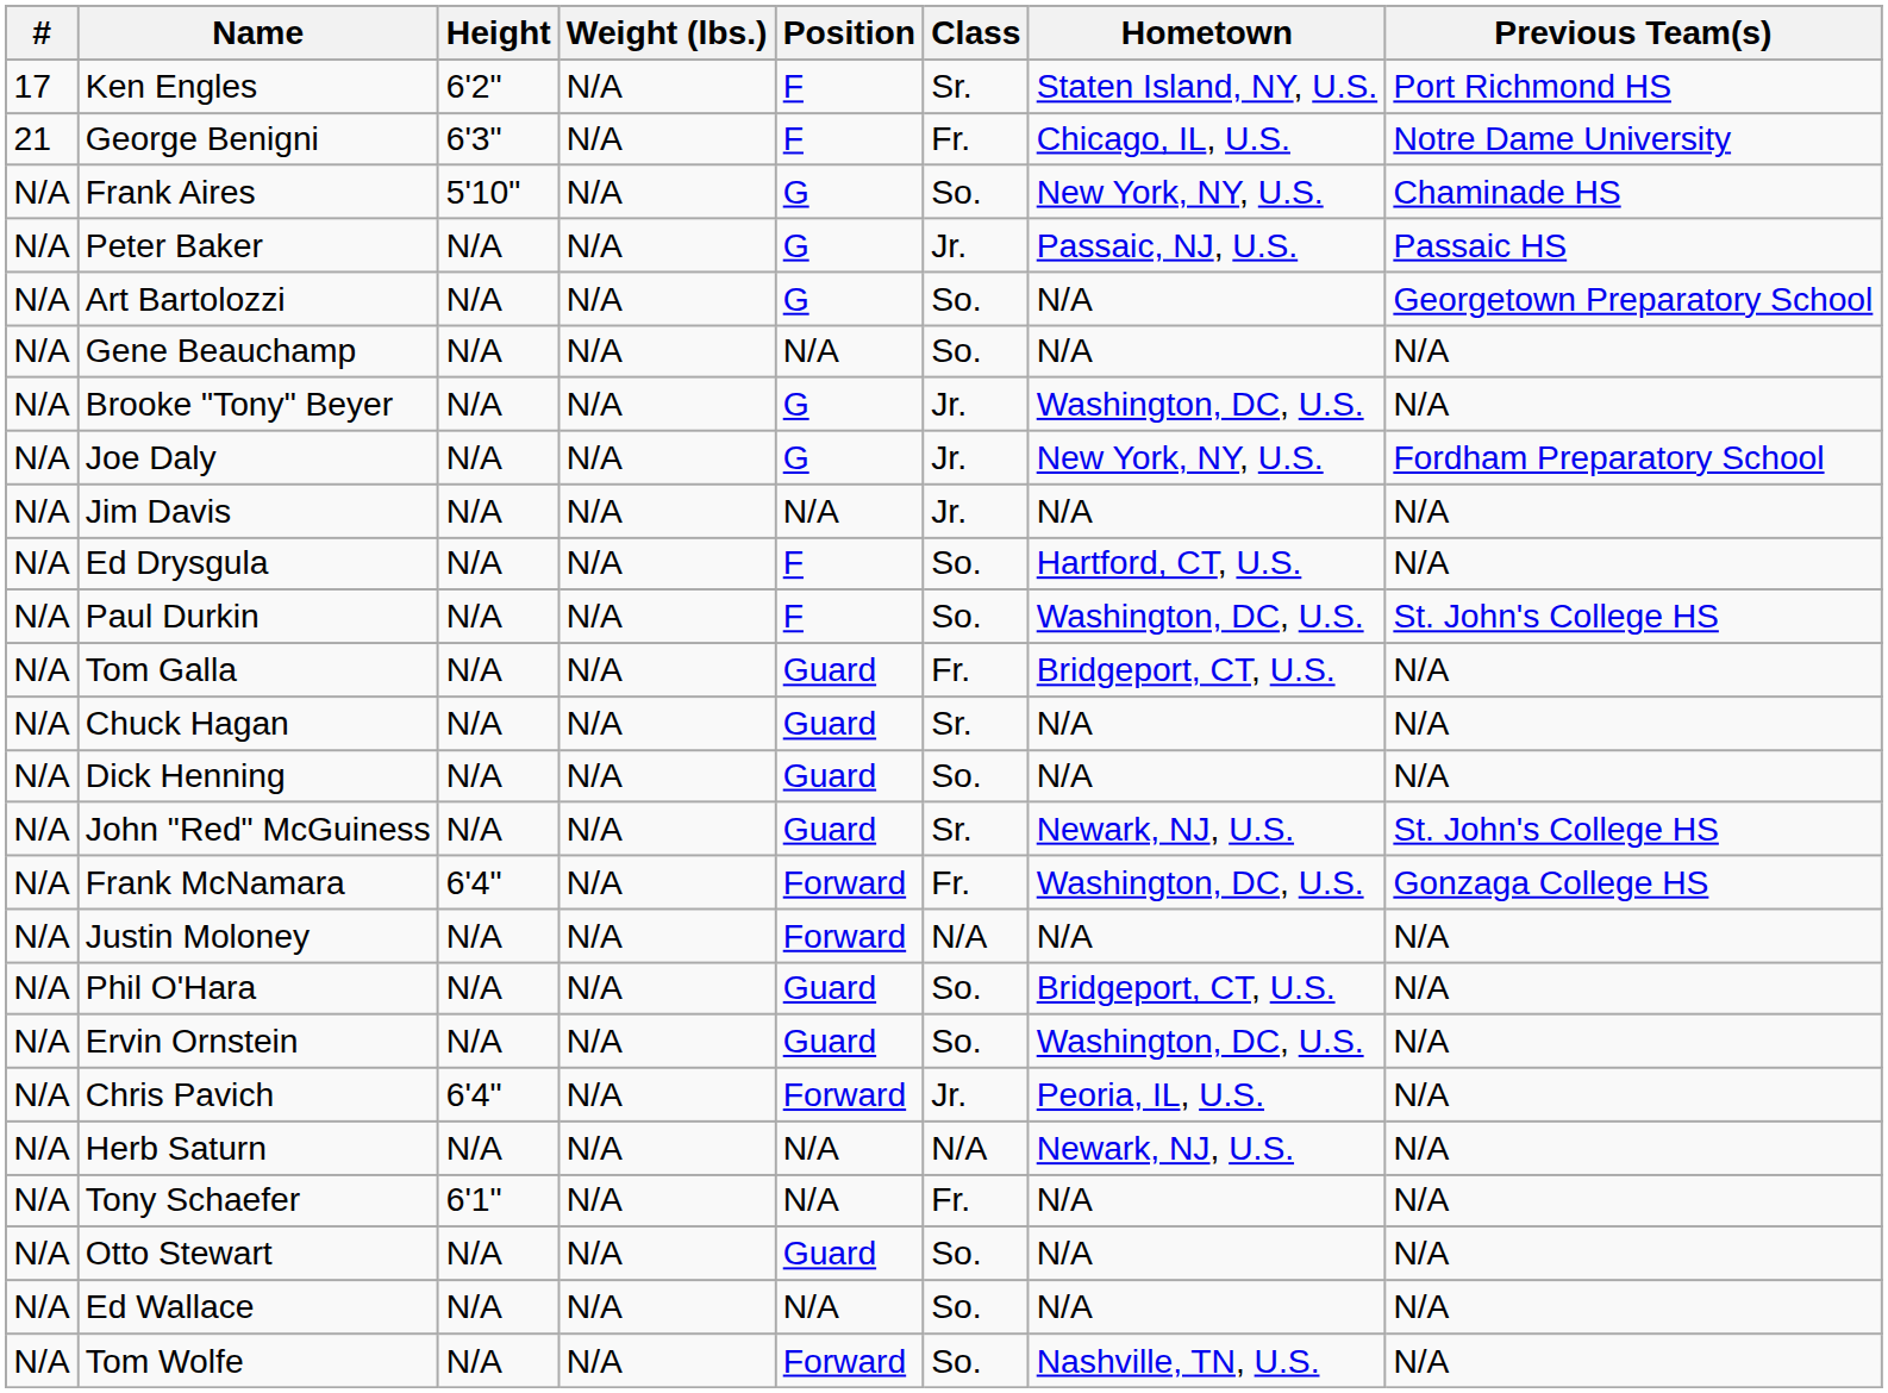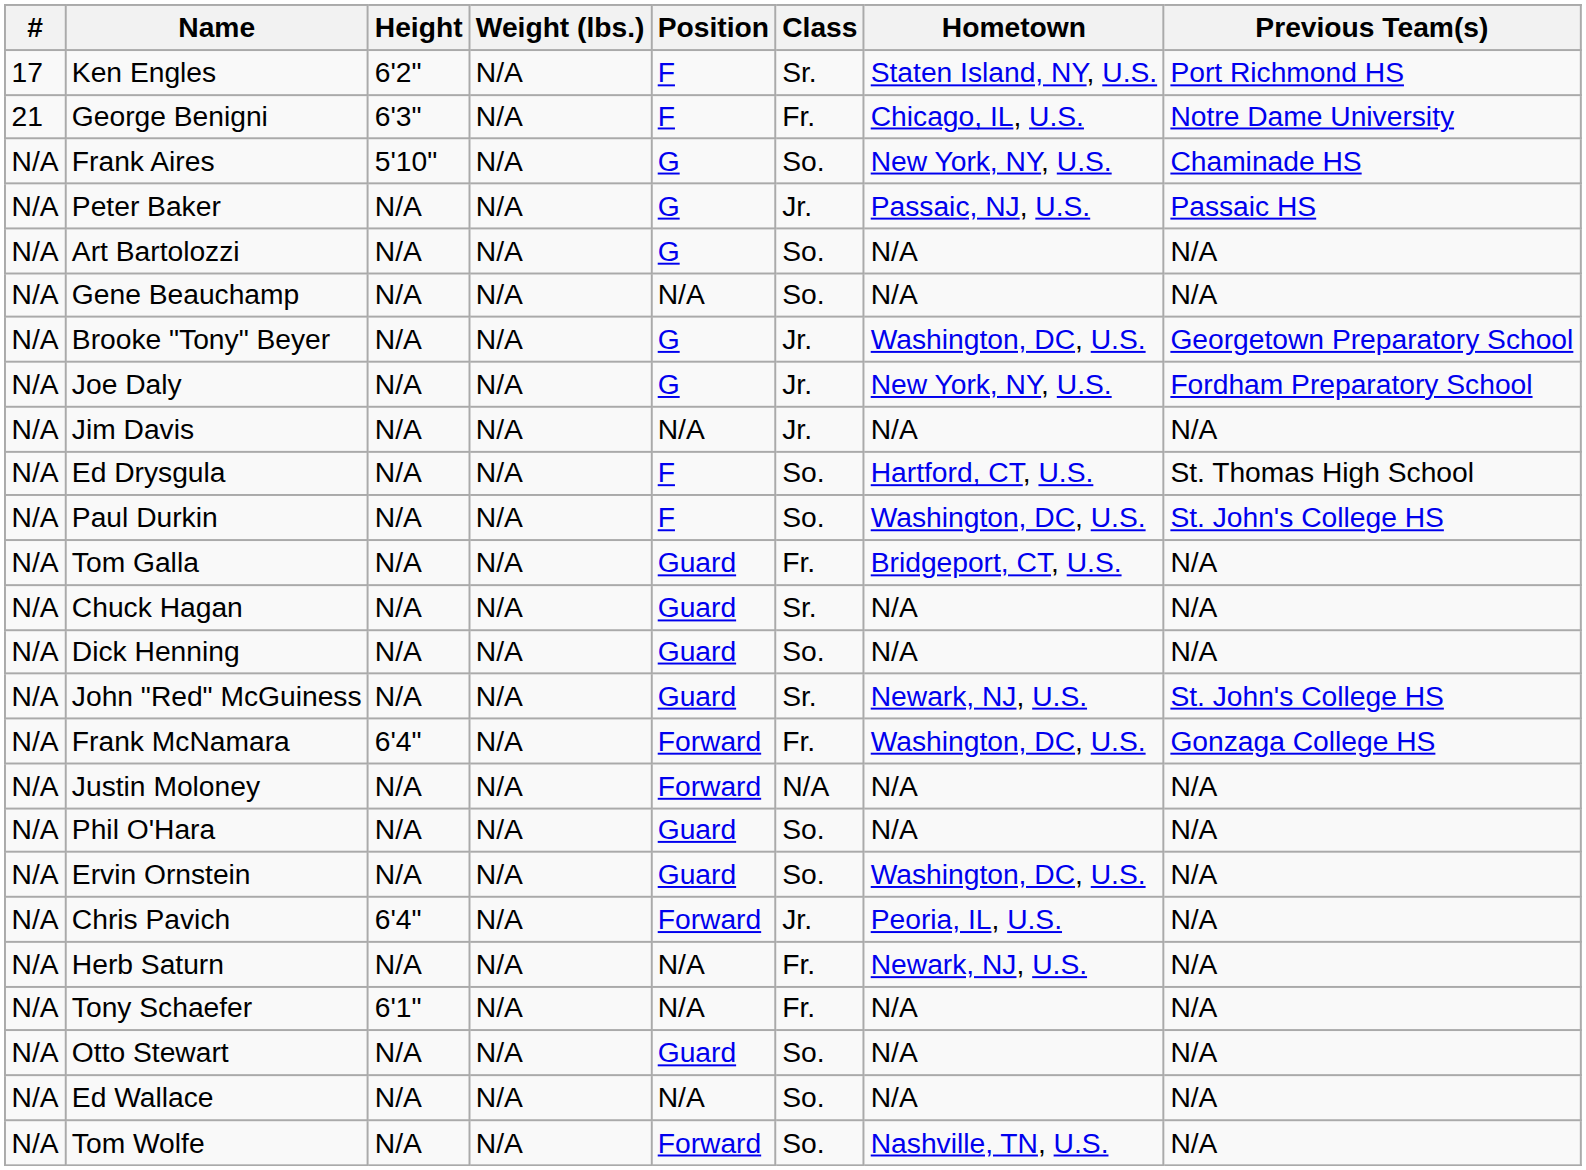Art Bartolozzi | Previous Team(s): Georgetown Preparatory School -> N/A
Brooke "Tony" Beyer | Previous Team(s): N/A -> Georgetown Preparatory School
Ed Drysgula | Previous Team(s): N/A -> St. Thomas High School
Phil O'Hara | Hometown: Bridgeport, CT, U.S. -> N/A
Herb Saturn | Class: N/A -> Fr.
